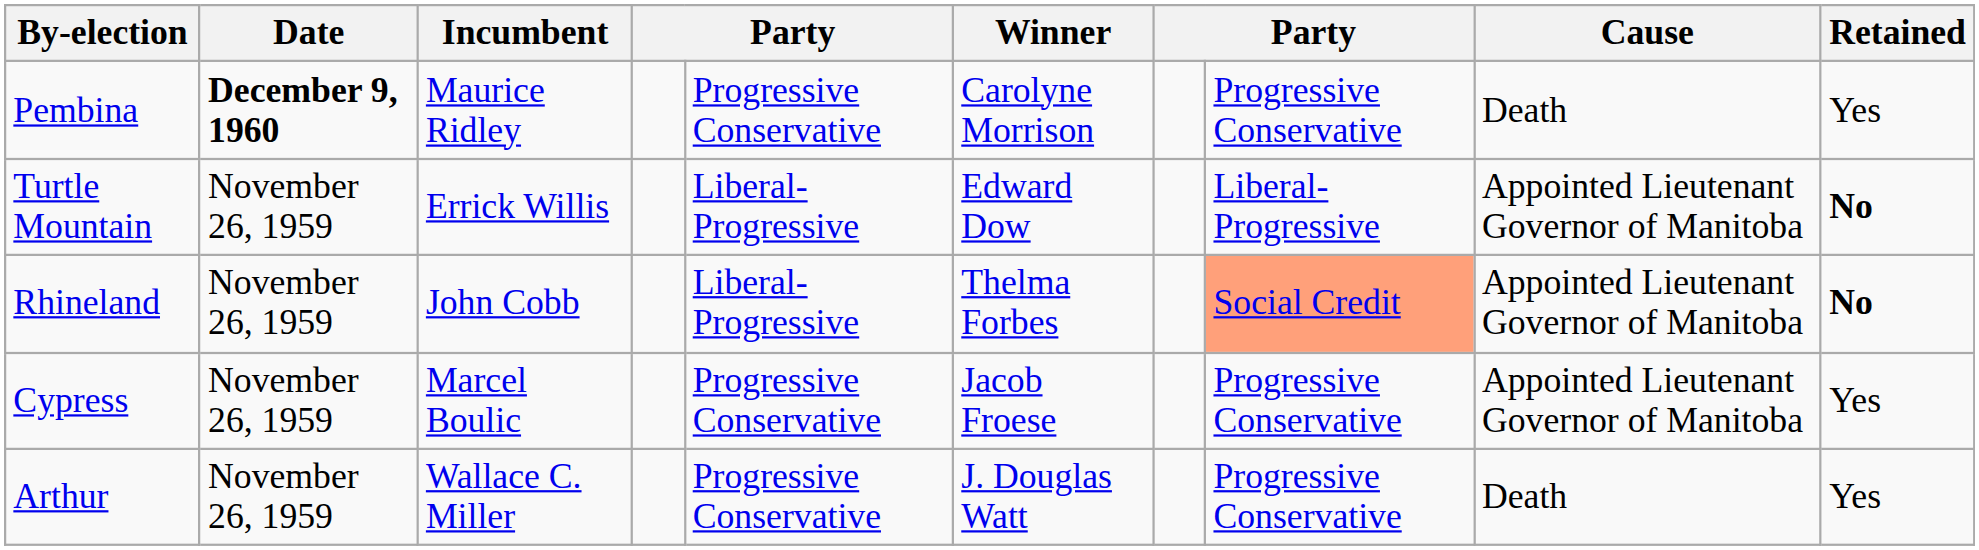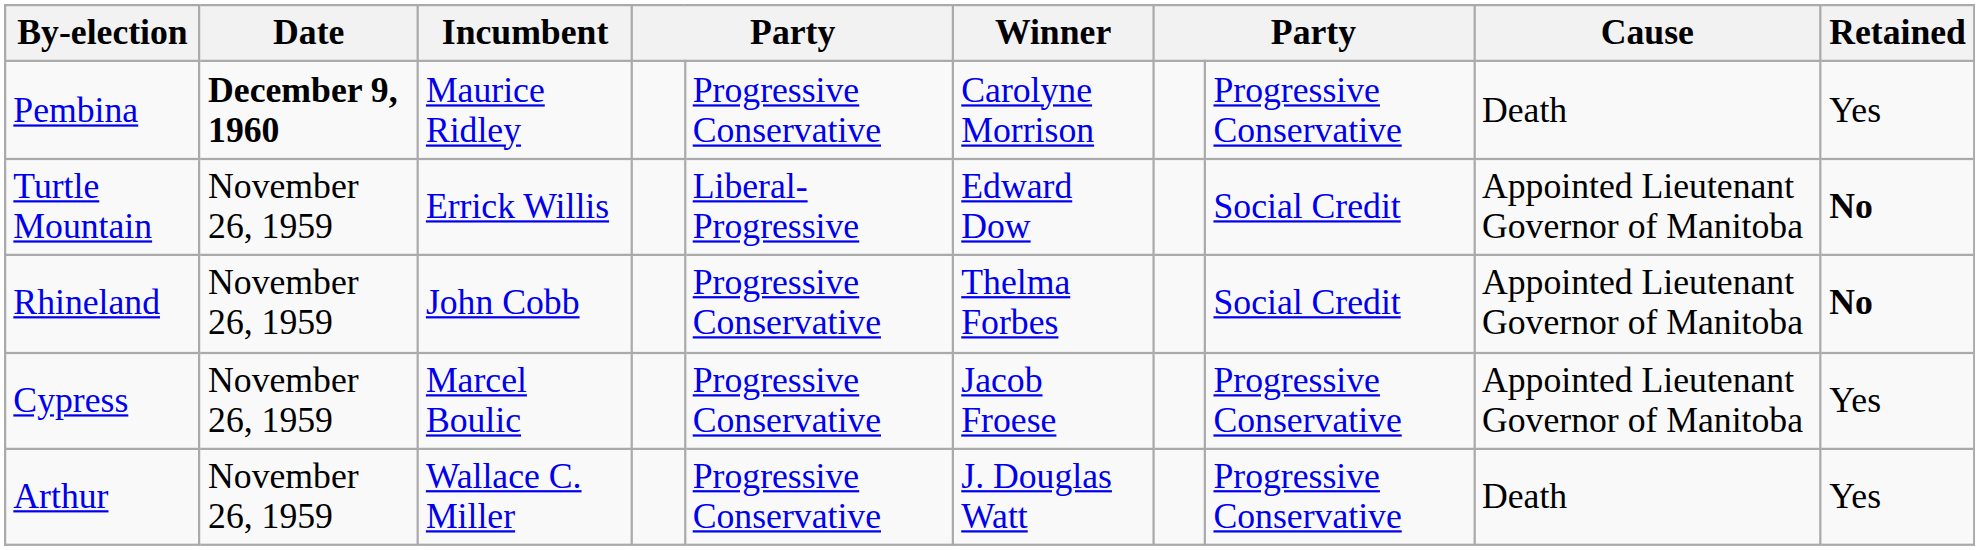Turtle Mountain | column 8: Liberal-Progressive -> Social Credit
Rhineland | column 5: Liberal-Progressive -> Progressive Conservative
Rhineland | column 8: lightsalmon background -> no background
